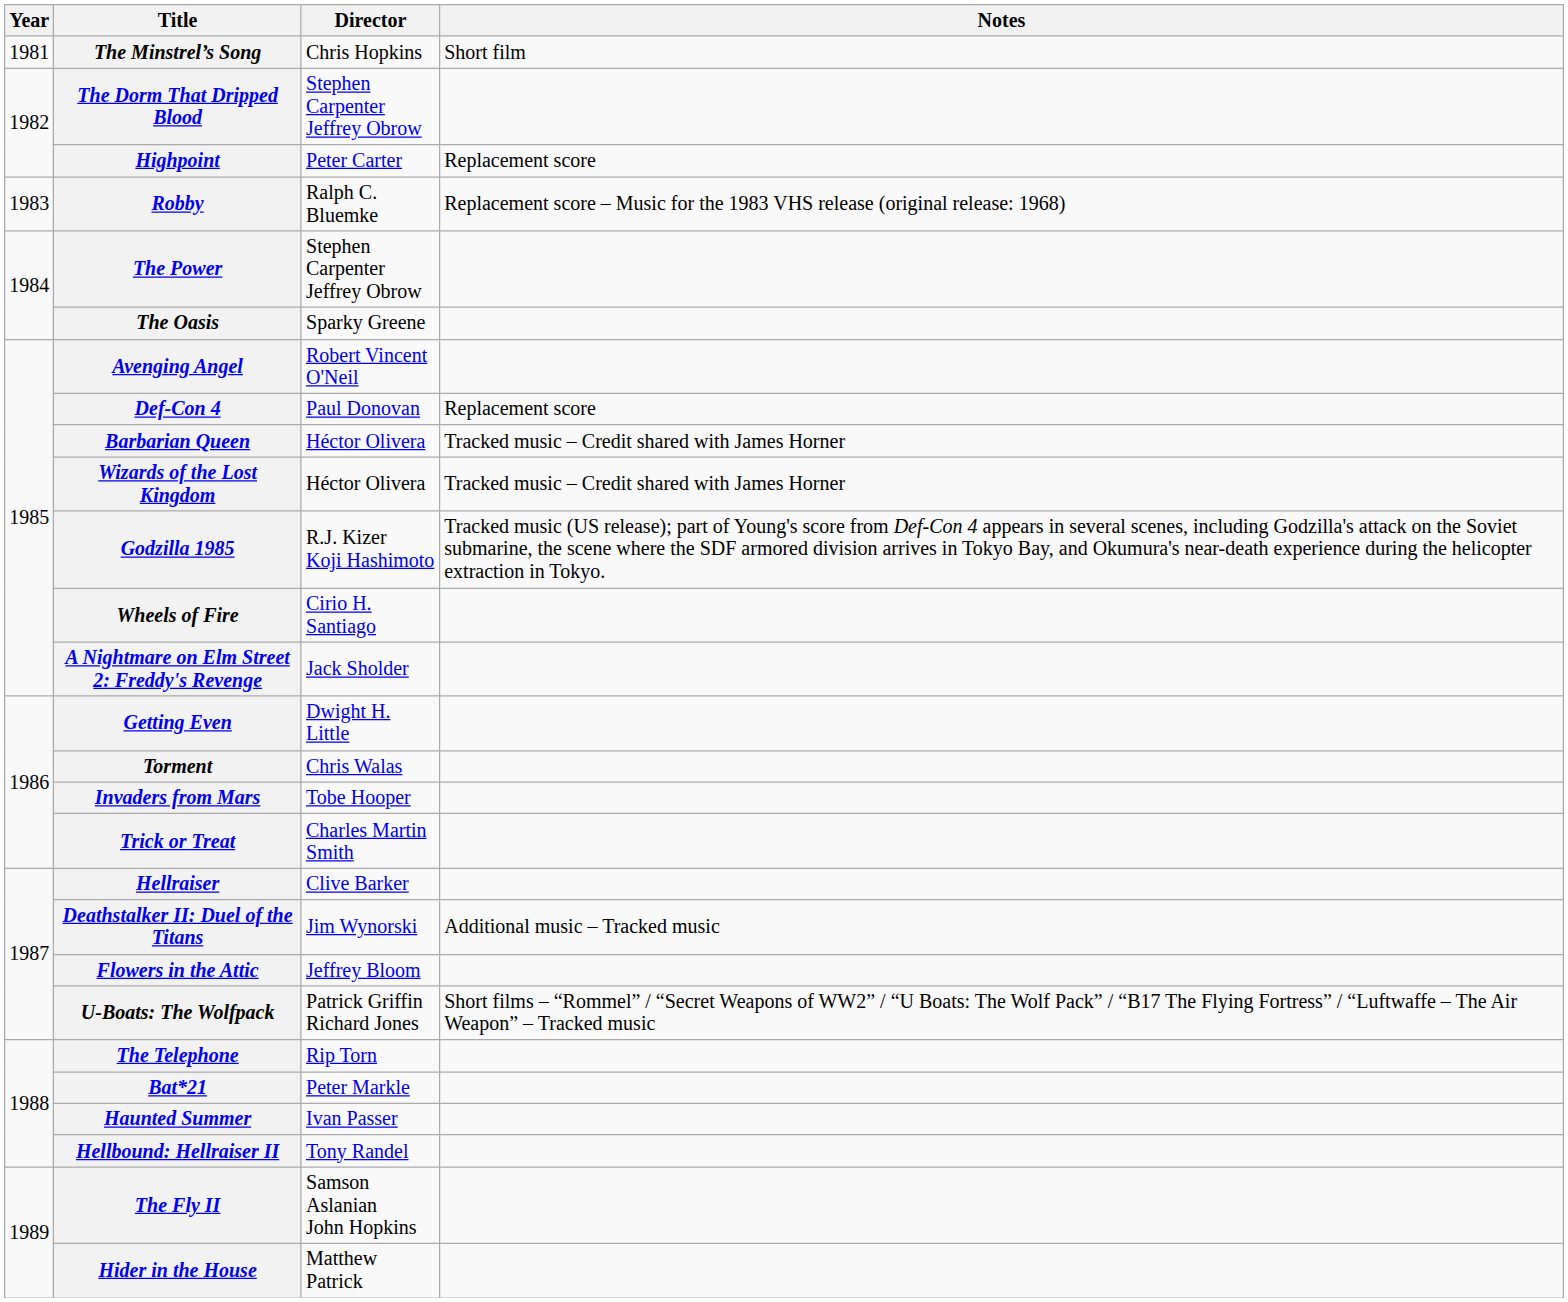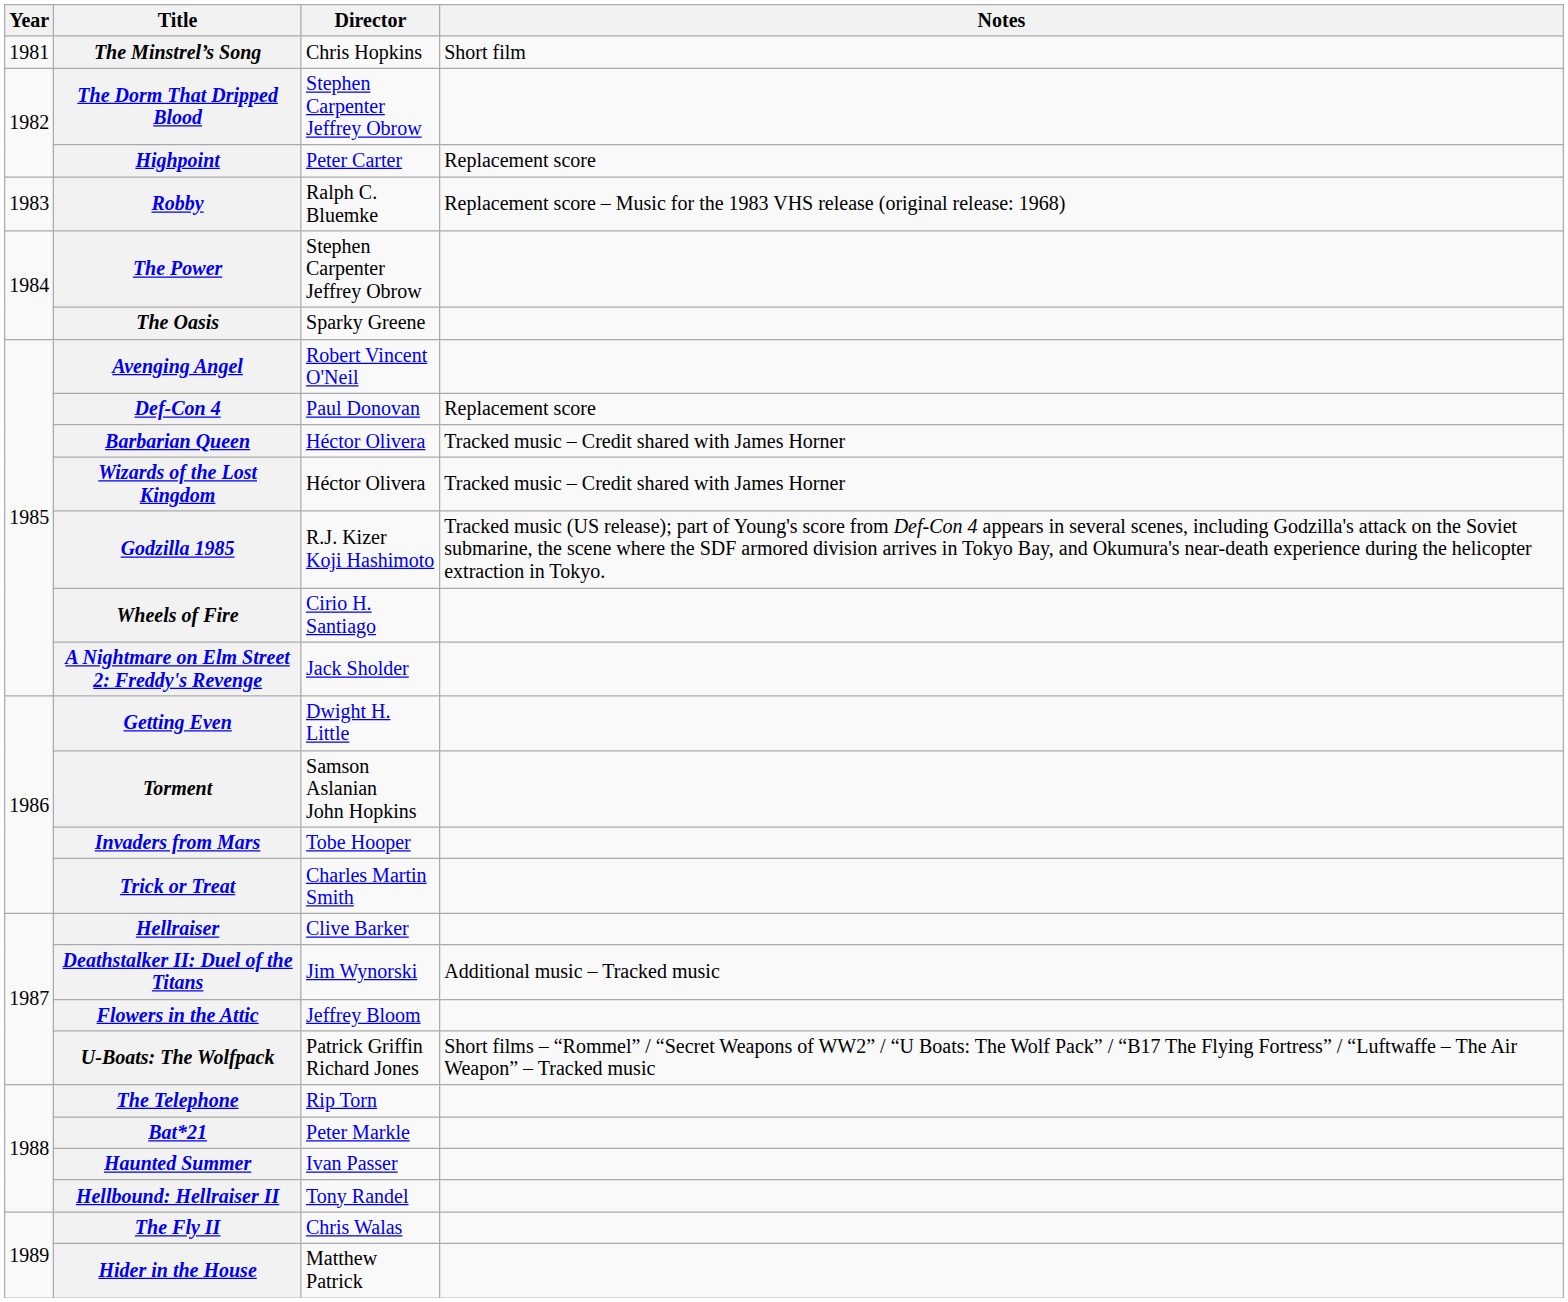Torment | Director: Chris Walas -> Samson Aslanian John Hopkins
The Fly II | Director: Samson Aslanian John Hopkins -> Chris Walas
